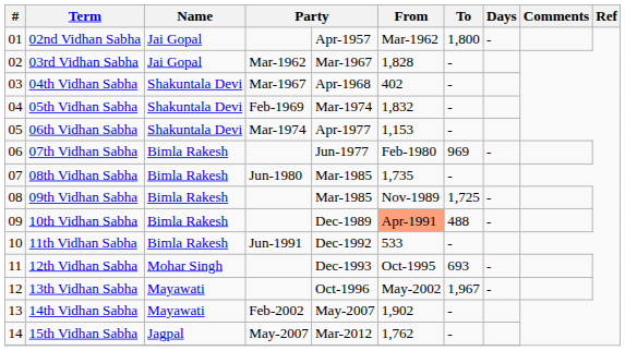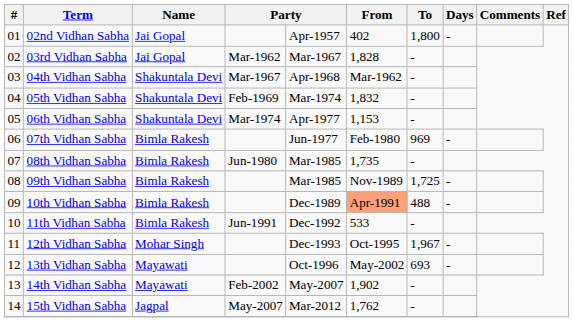02nd Vidhan Sabha | From: Mar-1962 -> 402
04th Vidhan Sabha | From: 402 -> Mar-1962
12th Vidhan Sabha | To: 693 -> 1,967
13th Vidhan Sabha | To: 1,967 -> 693
